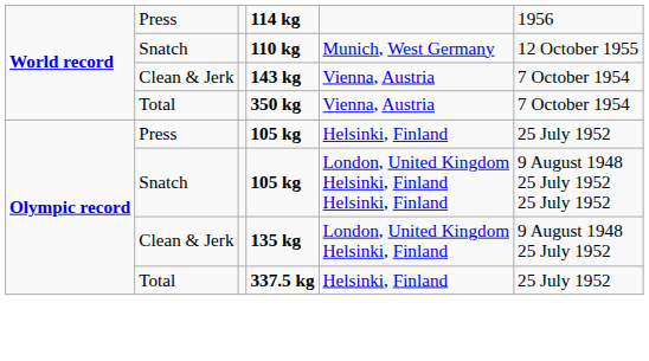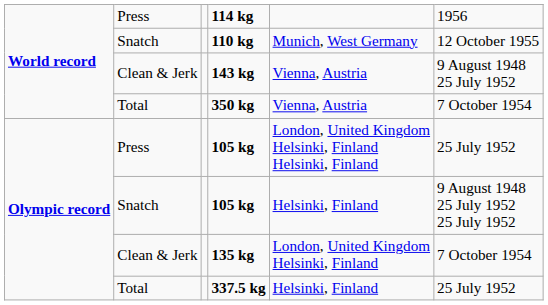143 kg | column 6: 7 October 1954 -> 9 August 1948 25 July 1952
Press / 105 kg | column 5: Helsinki, Finland -> London, United Kingdom Helsinki, Finland Helsinki, Finland
Snatch / 105 kg | column 5: London, United Kingdom Helsinki, Finland Helsinki, Finland -> Helsinki, Finland
135 kg | column 6: 9 August 1948 25 July 1952 -> 7 October 1954
